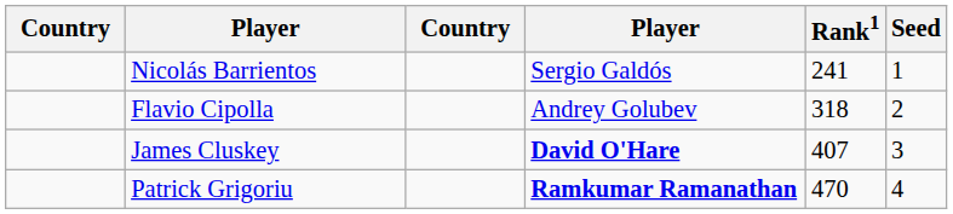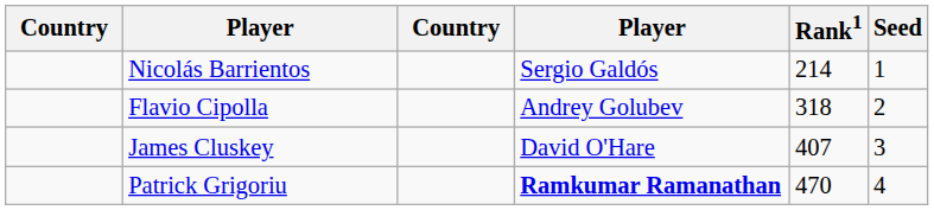Nicolás Barrientos | Rank1: 241 -> 214
James Cluskey | column 4: bold -> normal
